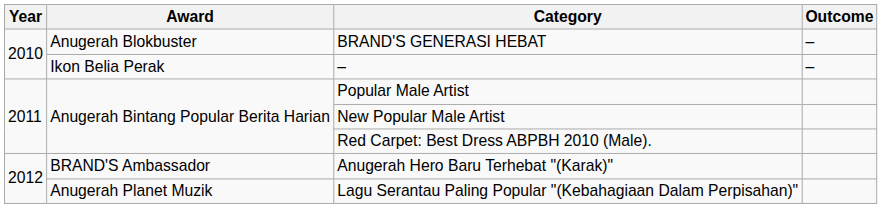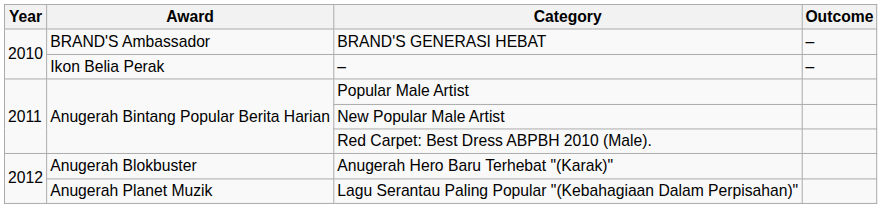BRAND'S GENERASI HEBAT | Award: Anugerah Blokbuster -> BRAND'S Ambassador
Anugerah Hero Baru Terhebat "(Karak)" | Award: BRAND'S Ambassador -> Anugerah Blokbuster
